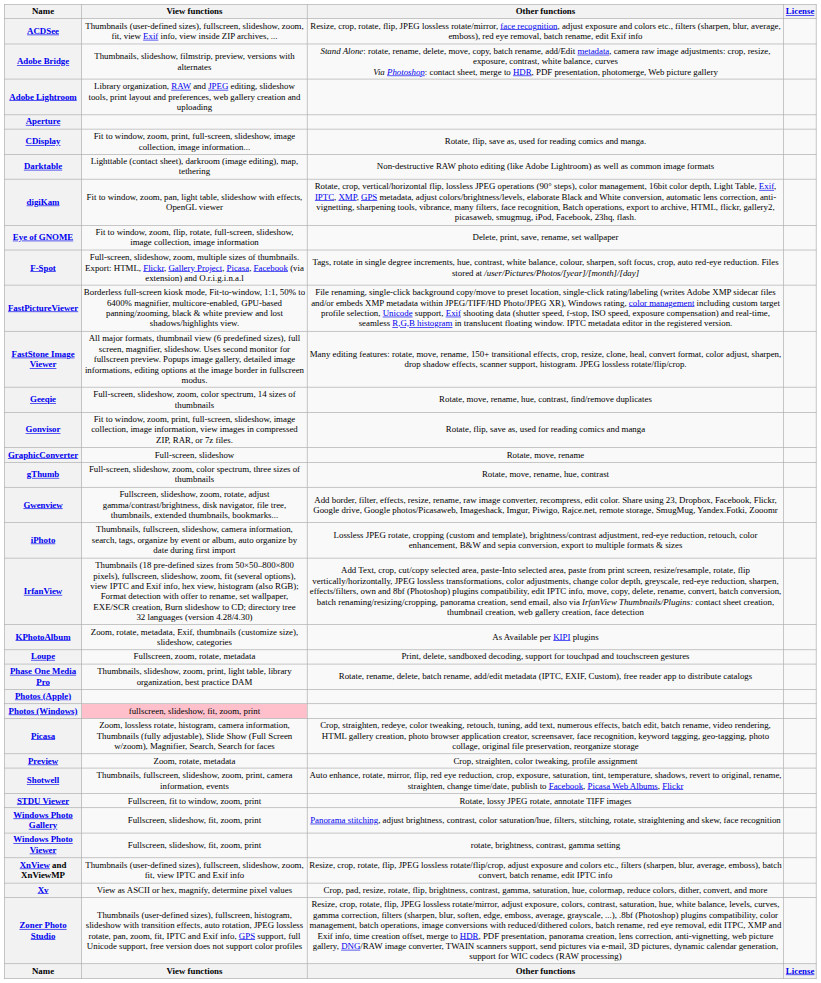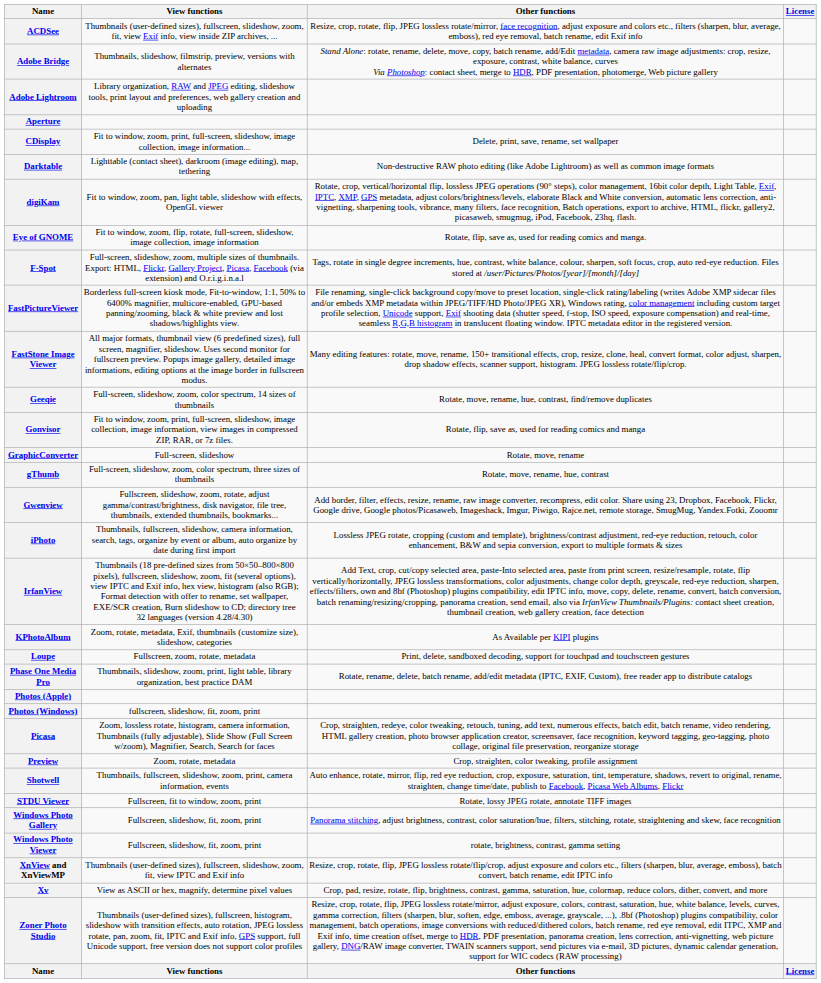CDisplay | Other functions: Rotate, flip, save as, used for reading comics and manga. -> Delete, print, save, rename, set wallpaper
Eye of GNOME | Other functions: Delete, print, save, rename, set wallpaper -> Rotate, flip, save as, used for reading comics and manga.
Photos (Windows) | View functions: pink background -> no background
